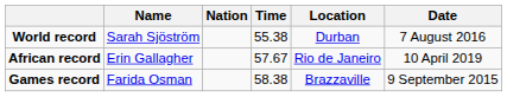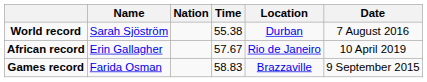Games record | Time: 58.38 -> 58.83
